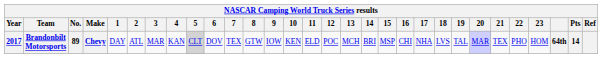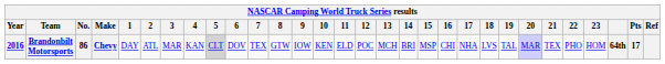Brandonbilt Motorsports | Year: 2017 -> 2016
Brandonbilt Motorsports | No.: 89 -> 86
Brandonbilt Motorsports | Pts: 14 -> 17
